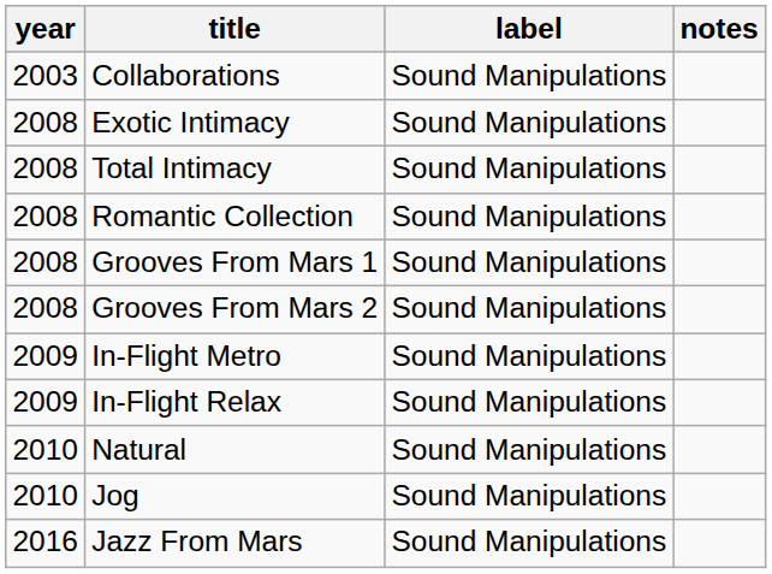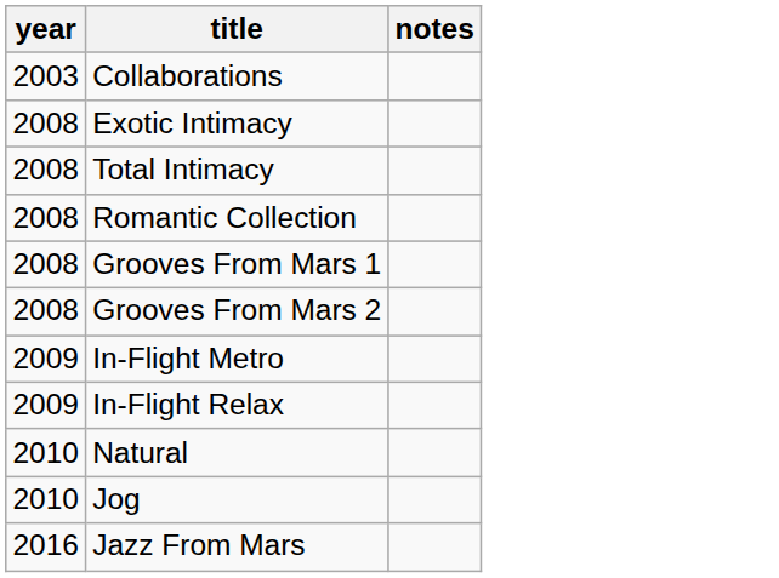- column: label | Sound Manipulations | Sound Manipulations | Sound Manipulations | Sound Manipulations | Sound Manipulations | Sound Manipulations | Sound Manipulations | Sound Manipulations | Sound Manipulations | Sound Manipulations | Sound Manipulations
